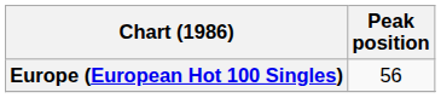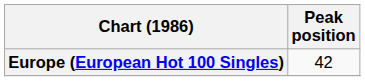Europe (European Hot 100 Singles) | Peak position: 56 -> 42
